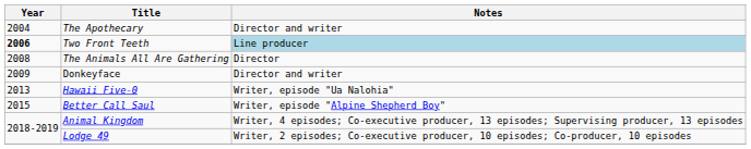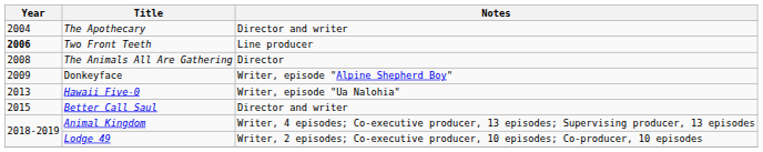Two Front Teeth | Notes: lightblue background -> no background
Donkeyface | Notes: Director and writer -> Writer, episode "Alpine Shepherd Boy"
Better Call Saul | Notes: Writer, episode "Alpine Shepherd Boy" -> Director and writer
